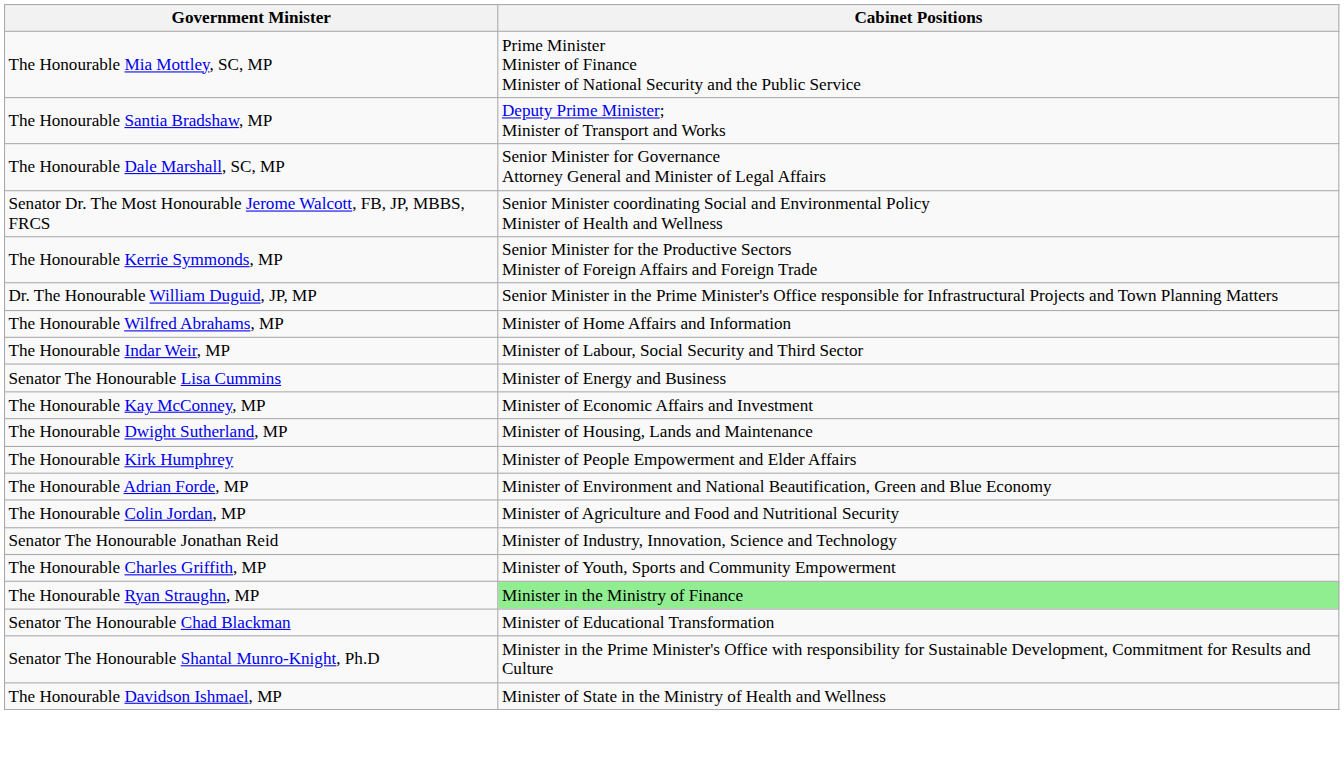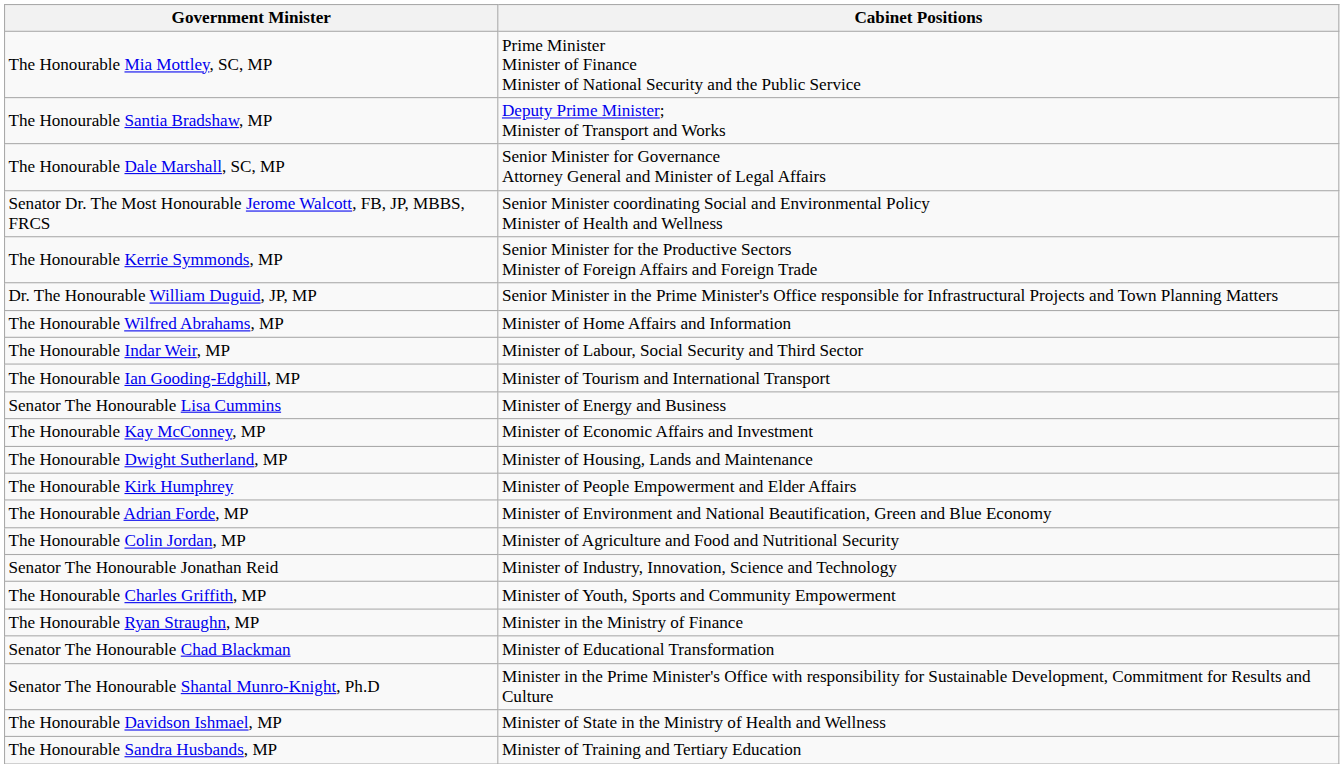+ row: The Honourable Ian Gooding-Edghill, MP | Minister of Tourism and International Transport
The Honourable Ryan Straughn, MP | Cabinet Positions: lightgreen background -> no background
+ row: The Honourable Sandra Husbands, MP | Minister of Training and Tertiary Education
